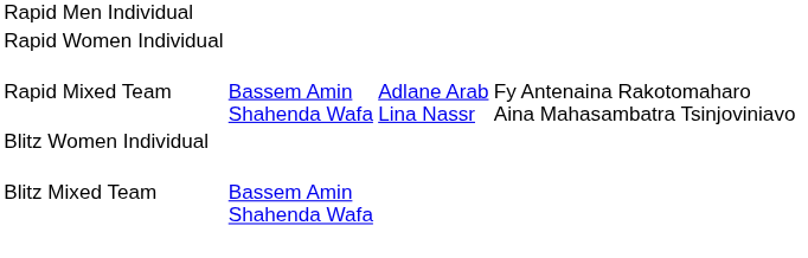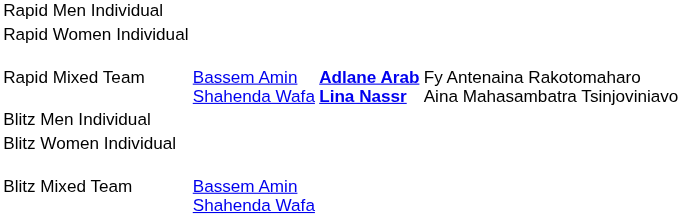Rapid Mixed Team | column 3: normal -> bold
+ row: Blitz Men Individual
